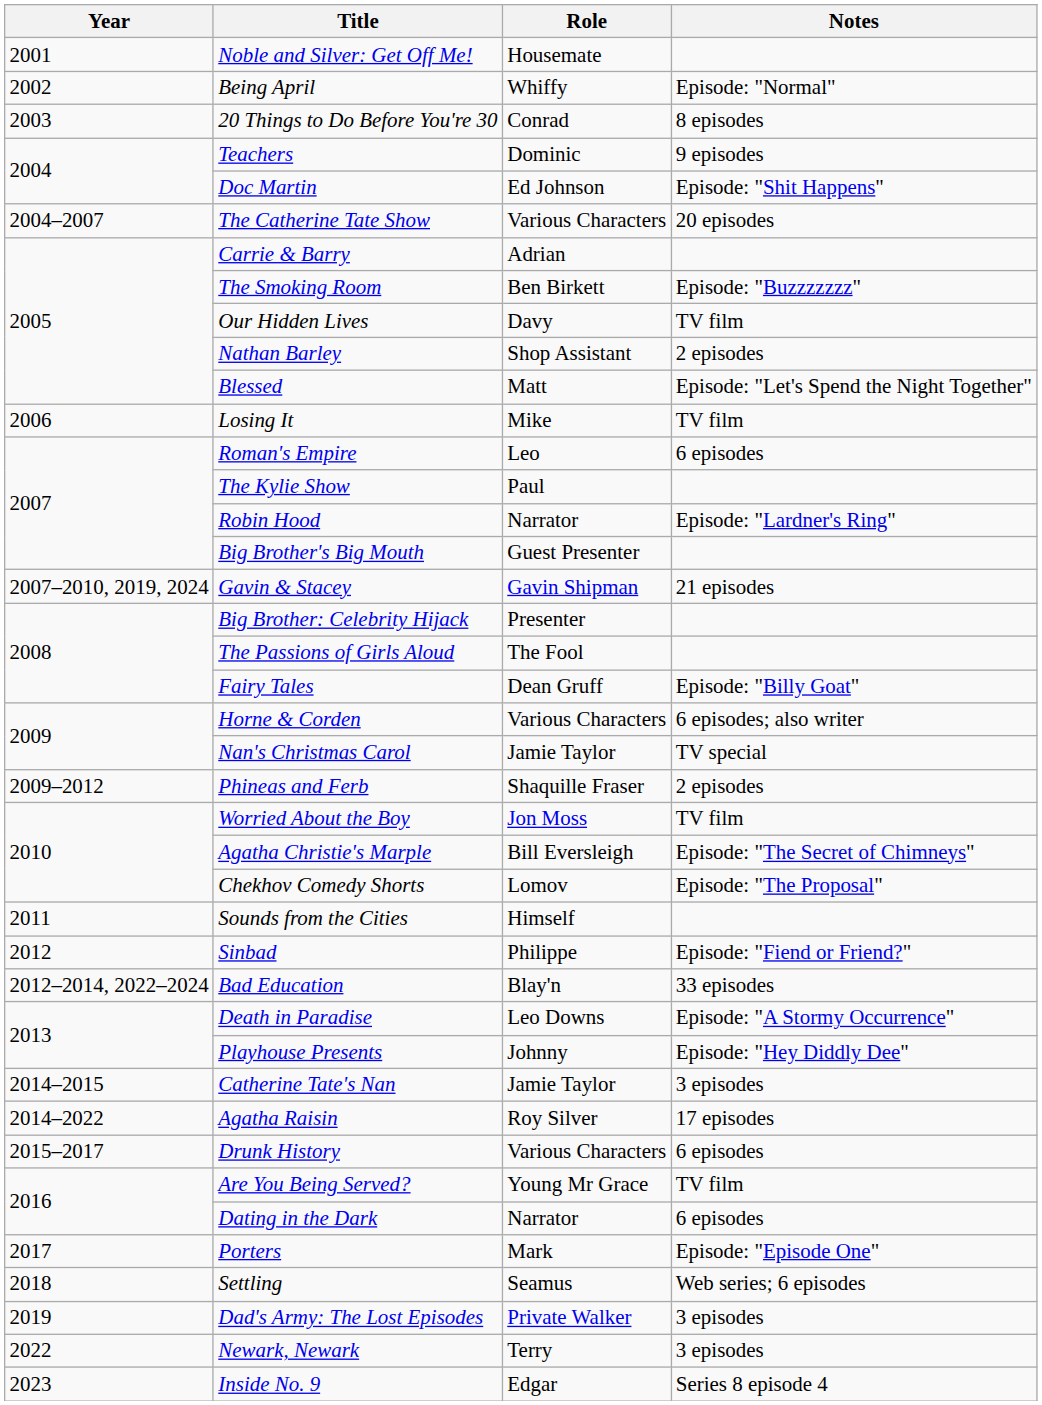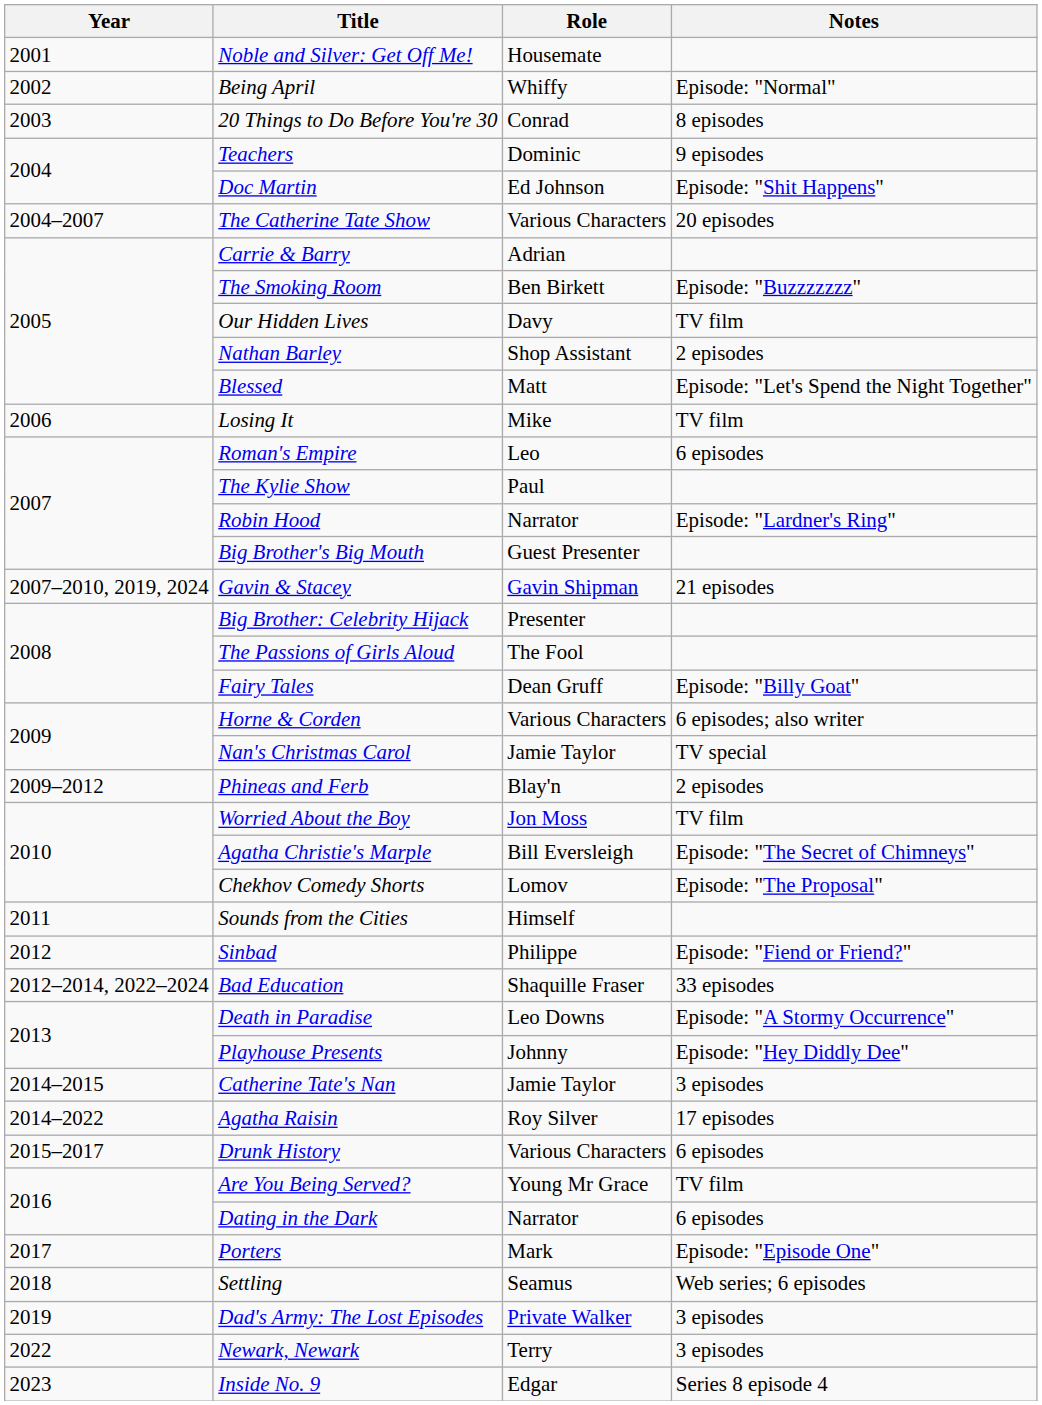Phineas and Ferb | Role: Shaquille Fraser -> Blay'n
Bad Education | Role: Blay'n -> Shaquille Fraser
